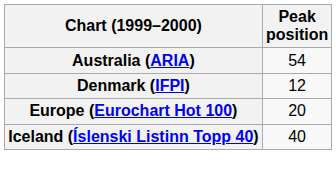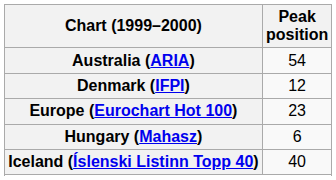Europe (Eurochart Hot 100) | Peak position: 20 -> 23
+ row: Hungary (Mahasz) | 6
